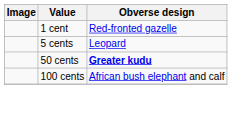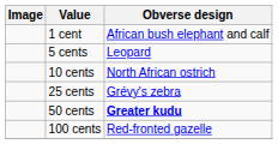1 cent | Obverse design: Red-fronted gazelle -> African bush elephant and calf
+ row: 10 cents | North African ostrich
+ row: 25 cents | Grévy's zebra
100 cents | Obverse design: African bush elephant and calf -> Red-fronted gazelle
